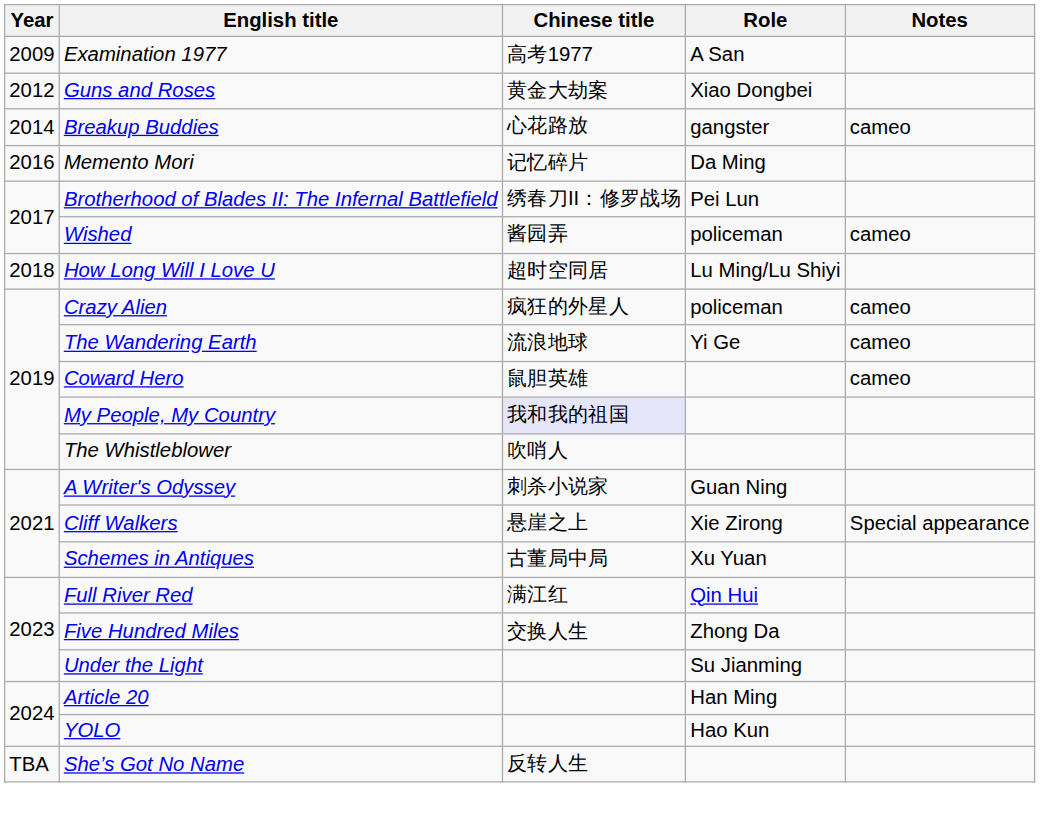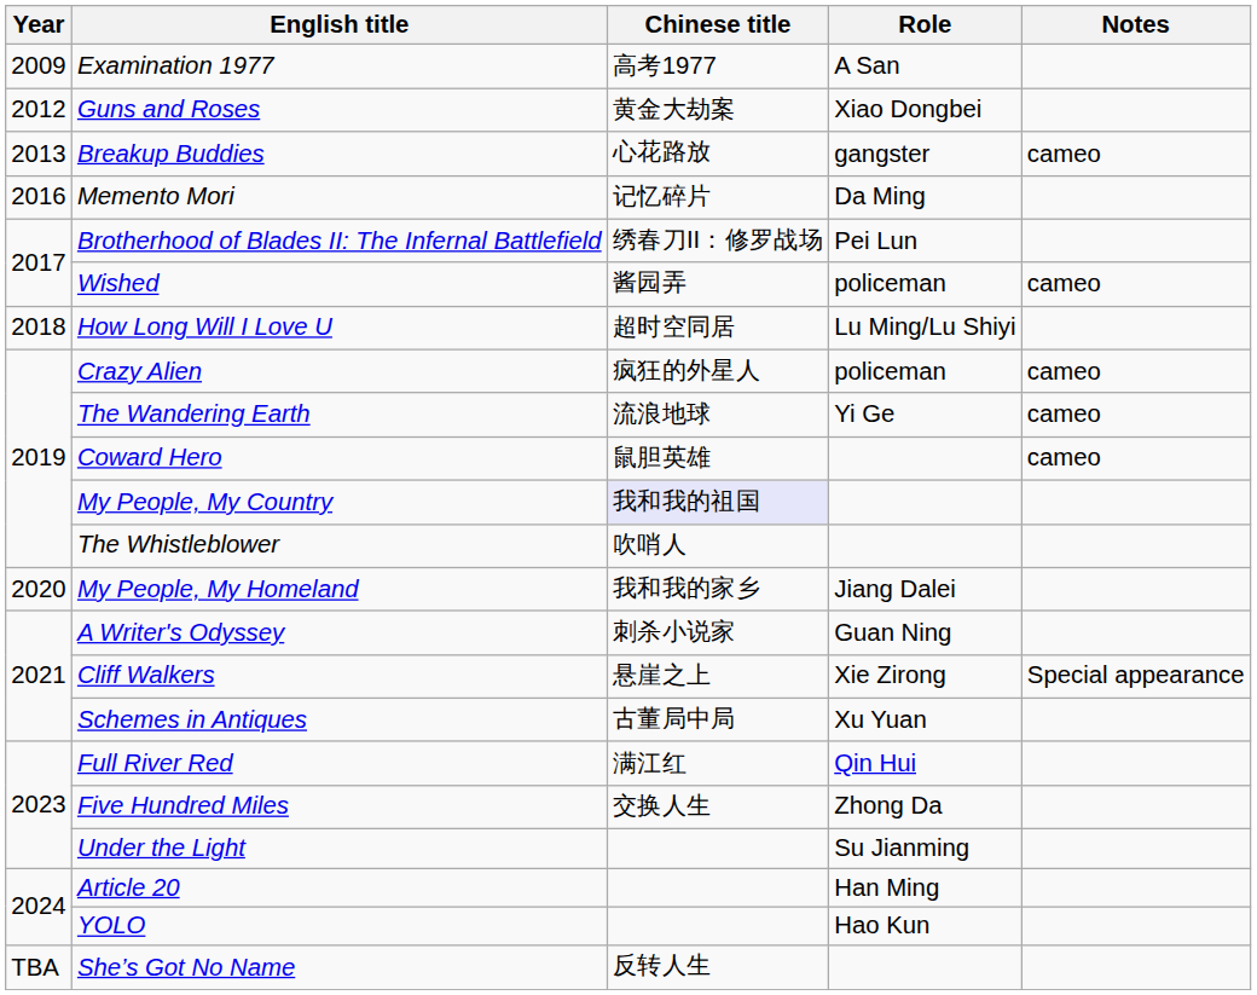Breakup Buddies | Year: 2014 -> 2013
+ row: 2020 | My People, My Homeland | 我和我的家乡 | Jiang Dalei
